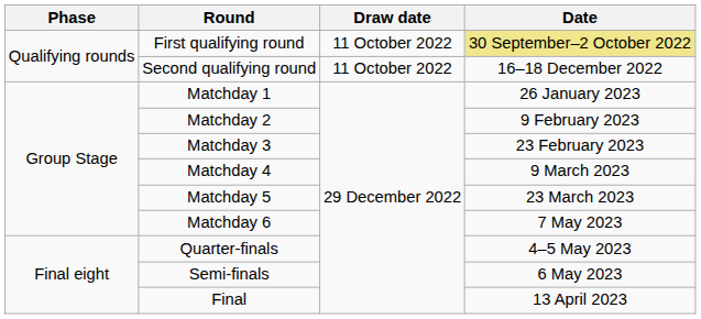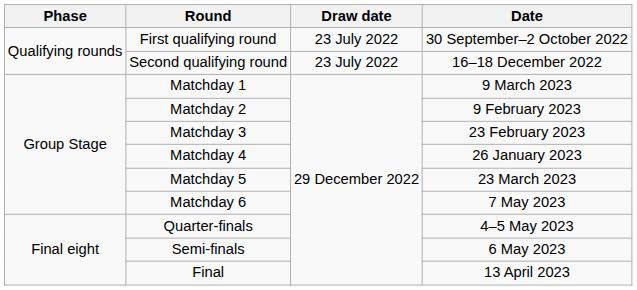First qualifying round | Draw date: 11 October 2022 -> 23 July 2022
First qualifying round | Date: khaki background -> no background
Second qualifying round | Draw date: 11 October 2022 -> 23 July 2022
Matchday 1 | Date: 26 January 2023 -> 9 March 2023
Matchday 4 | Date: 9 March 2023 -> 26 January 2023
